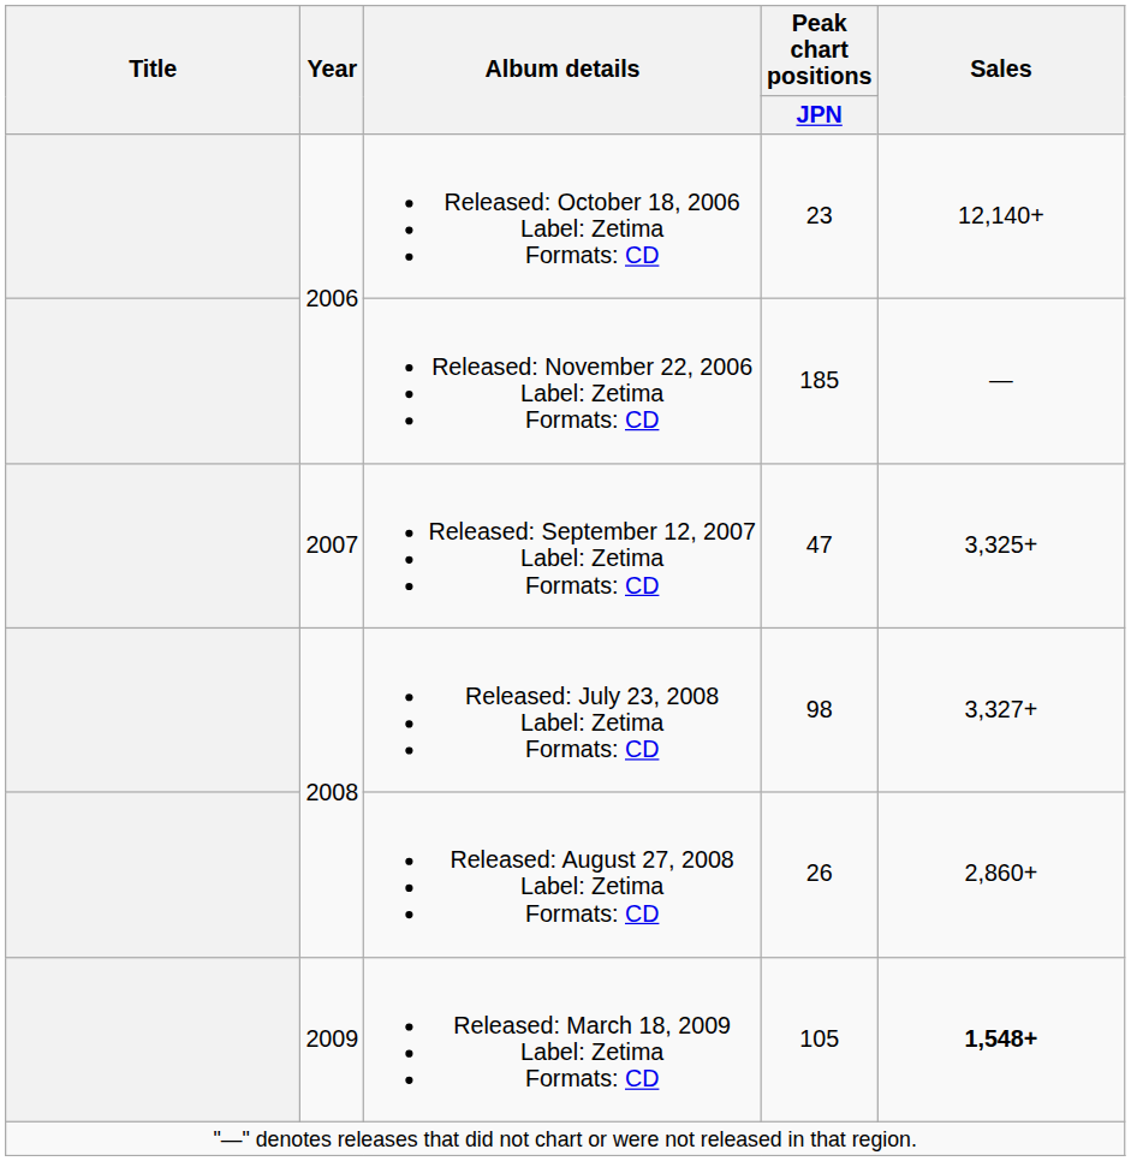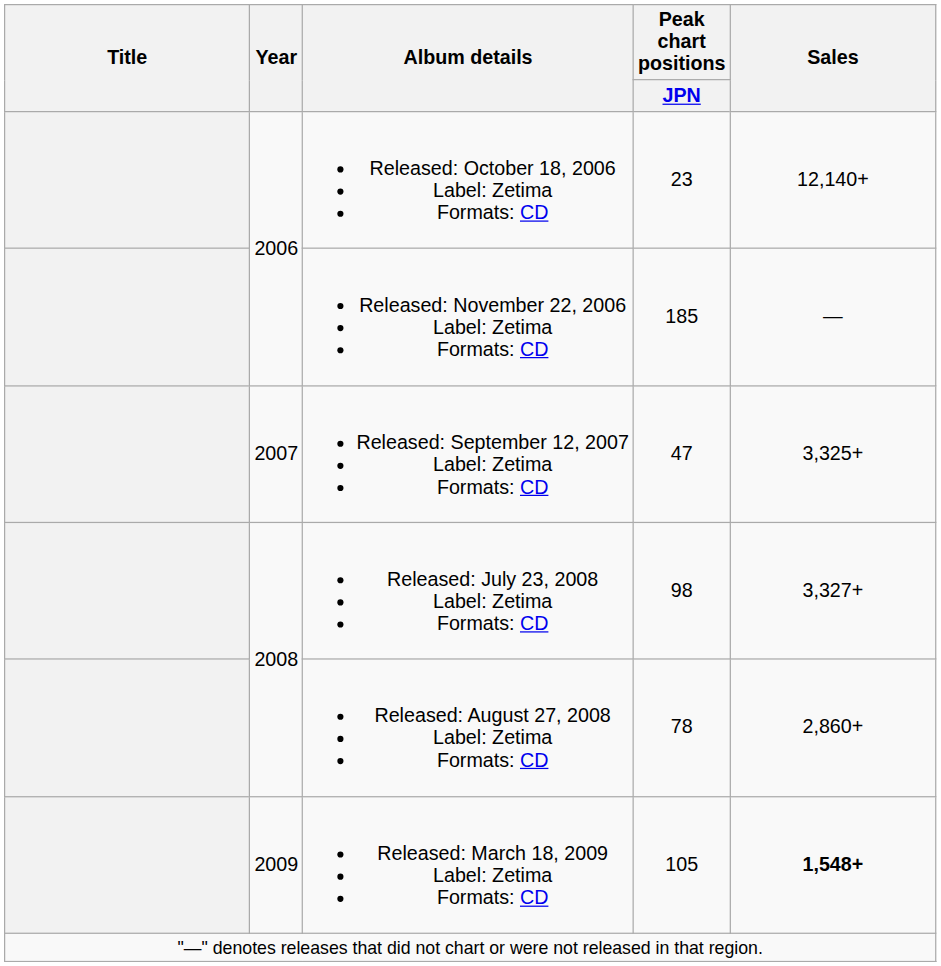Released: August 27, 2008 Label: Zetima Formats: CD | Peak chart positions / JPN: 26 -> 78
